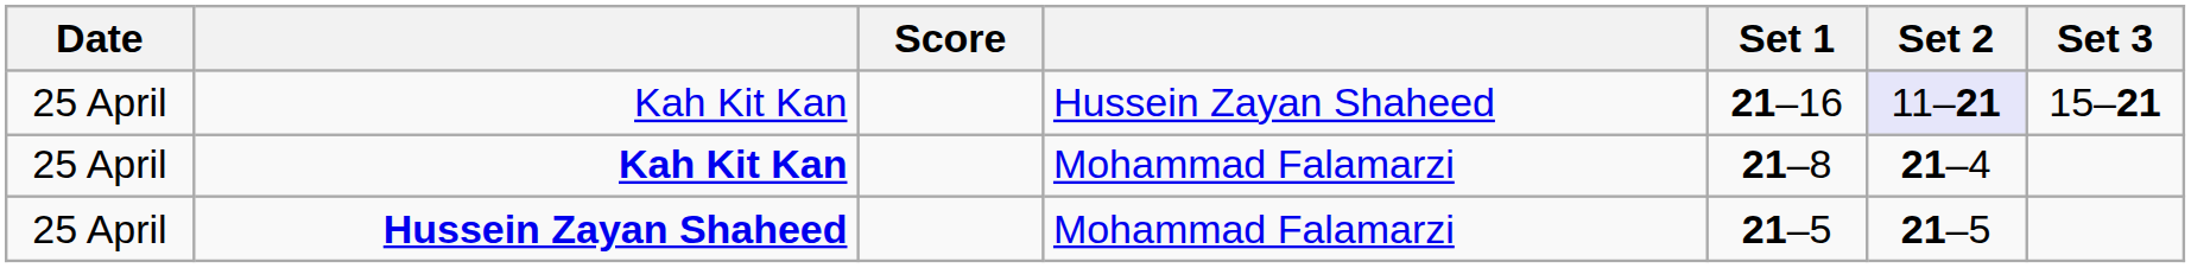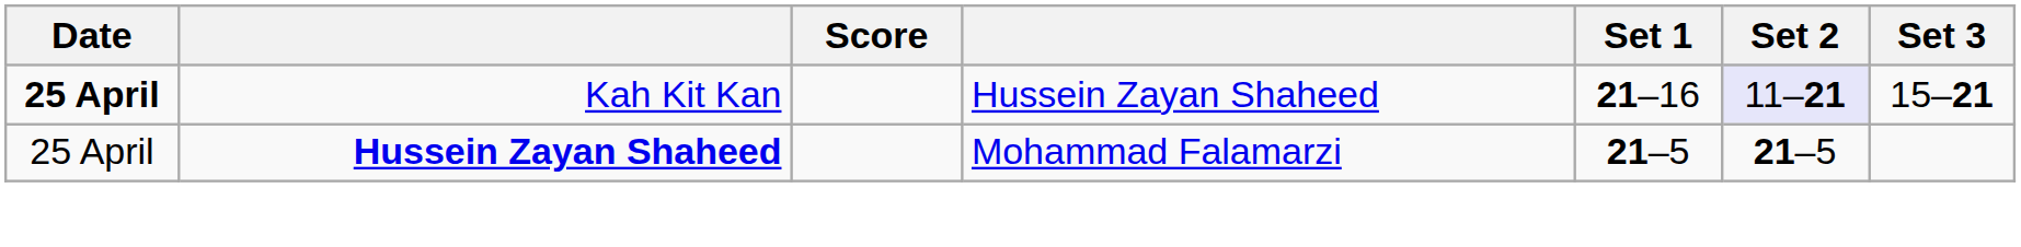Kah Kit Kan / Hussein Zayan Shaheed | Date: normal -> bold
- row: 25 April | Kah Kit Kan | Mohammad Falamarzi | 21–8 | 21–4
